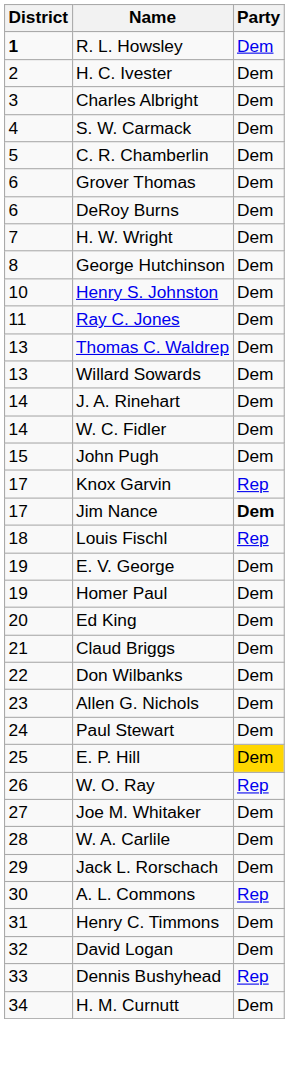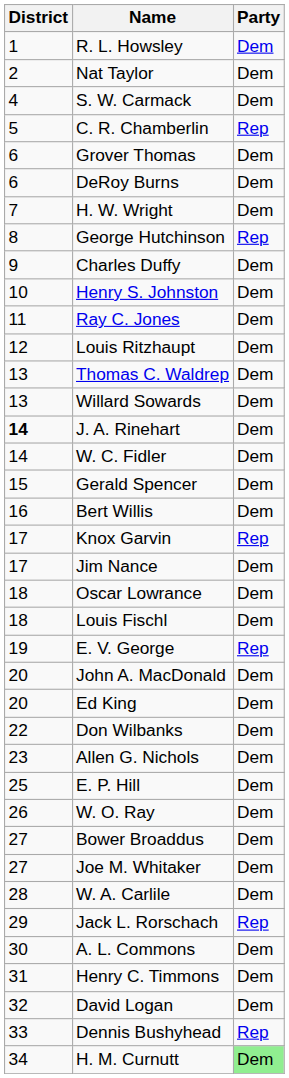R. L. Howsley | District: bold -> normal
+ row: 2 | Nat Taylor | Dem
- row: 2 | H. C. Ivester | Dem
- row: 3 | Charles Albright | Dem
C. R. Chamberlin | Party: Dem -> Rep
George Hutchinson | Party: Dem -> Rep
+ row: 9 | Charles Duffy | Dem
+ row: 12 | Louis Ritzhaupt | Dem
J. A. Rinehart | District: normal -> bold
+ row: 15 | Gerald Spencer | Dem
- row: 15 | John Pugh | Dem
+ row: 16 | Bert Willis | Dem
Jim Nance | Party: bold -> normal
+ row: 18 | Oscar Lowrance | Dem
Louis Fischl | Party: Rep -> Dem
E. V. George | Party: Dem -> Rep
- row: 19 | Homer Paul | Dem
+ row: 20 | John A. MacDonald | Dem
- row: 21 | Claud Briggs | Dem
- row: 24 | Paul Stewart | Dem
E. P. Hill | Party: gold background -> no background
W. O. Ray | Party: Rep -> Dem
+ row: 27 | Bower Broaddus | Dem
Jack L. Rorschach | Party: Dem -> Rep
A. L. Commons | Party: Rep -> Dem
H. M. Curnutt | Party: no background -> lightgreen background
